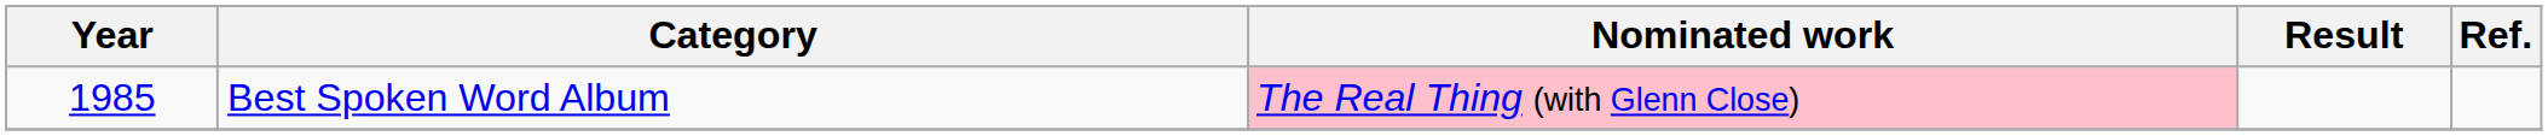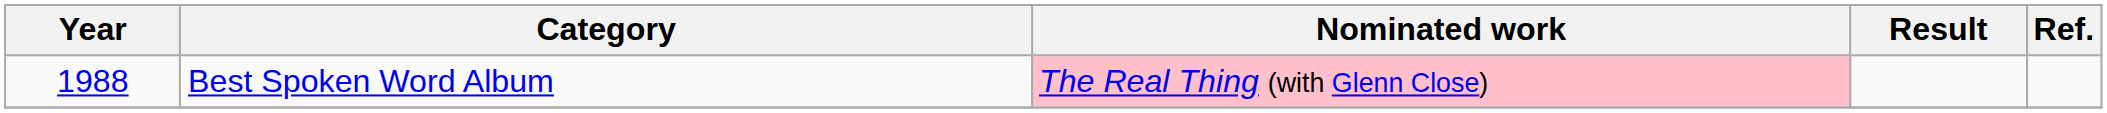Best Spoken Word Album | Year: 1985 -> 1988
